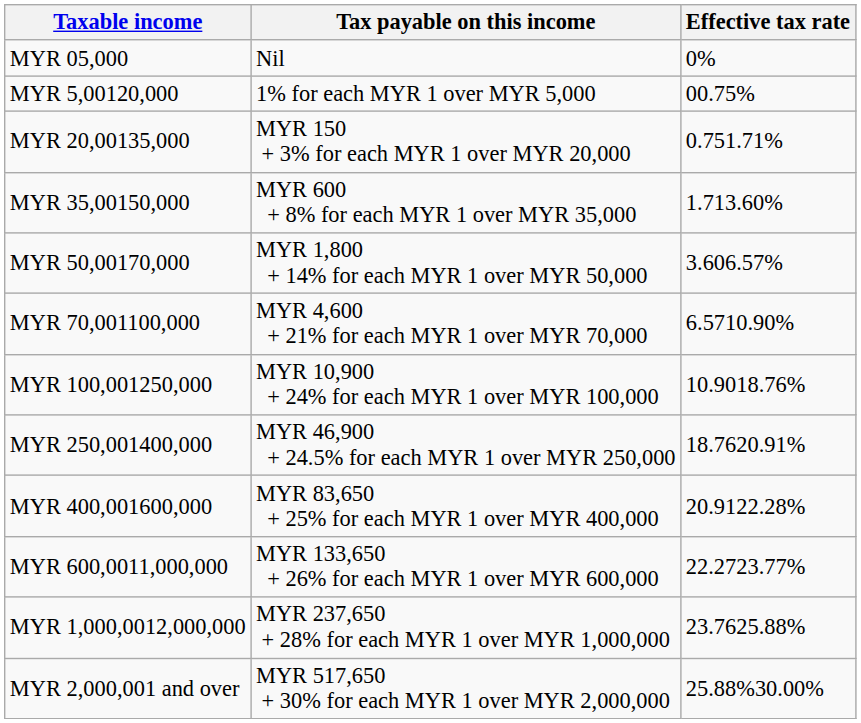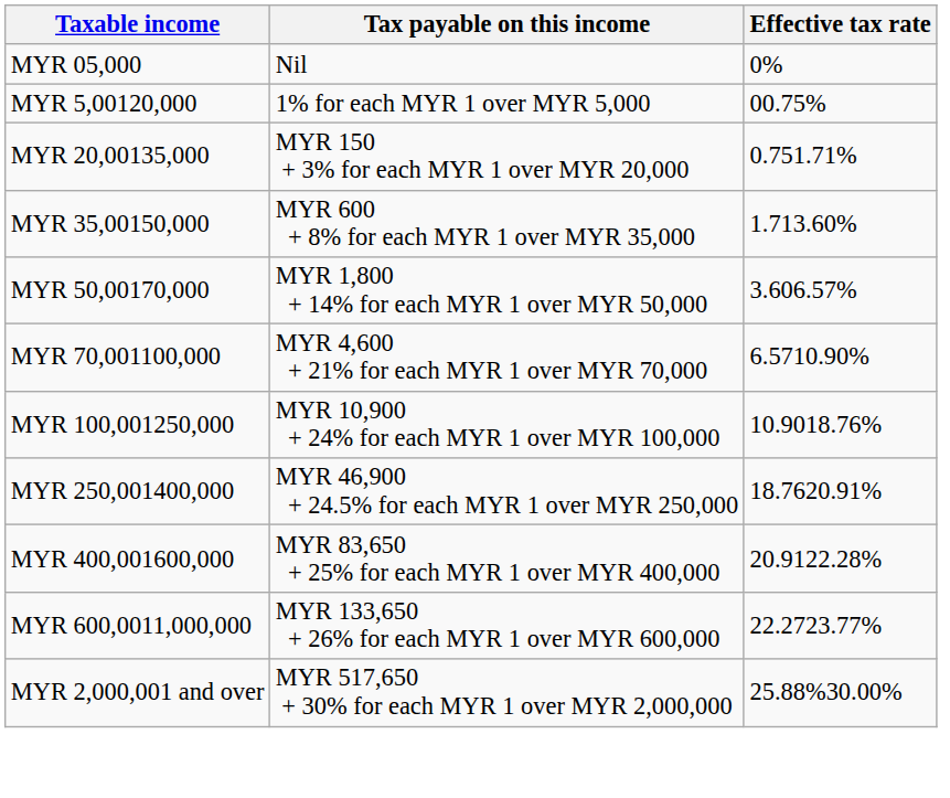- row: MYR 1,000,0012,000,000 | MYR 237,650 + 28% for each MYR 1 over MYR 1,000,000 | 23.7625.88%
